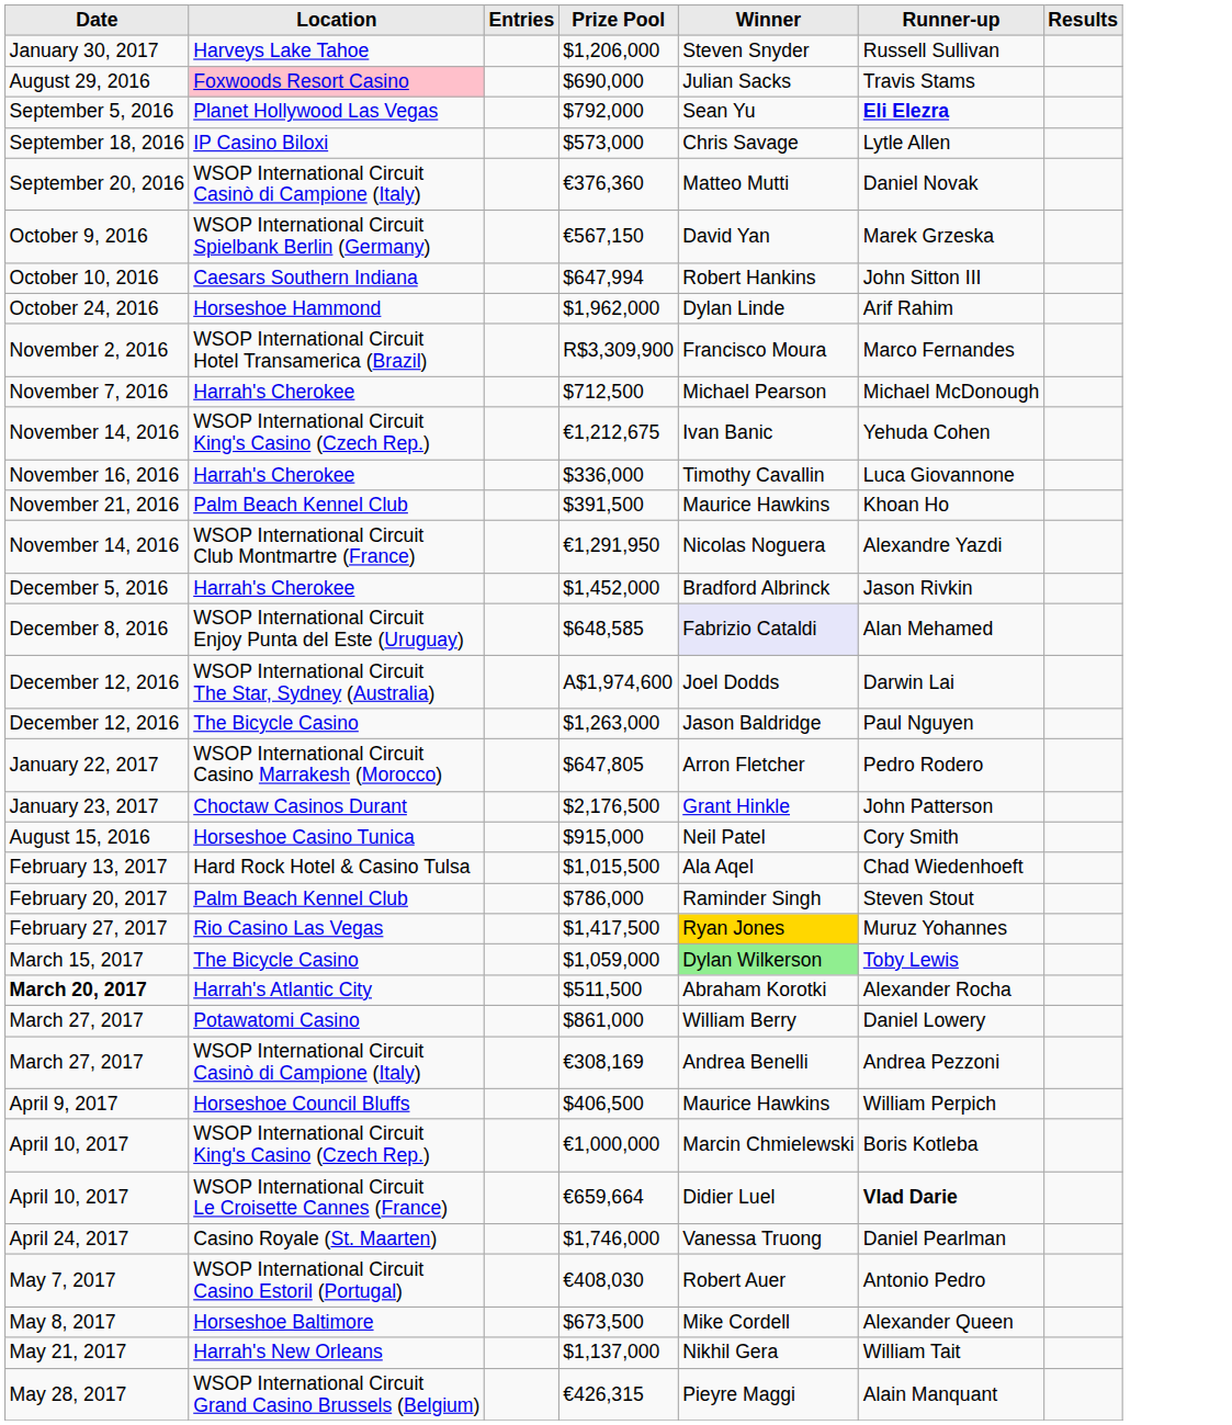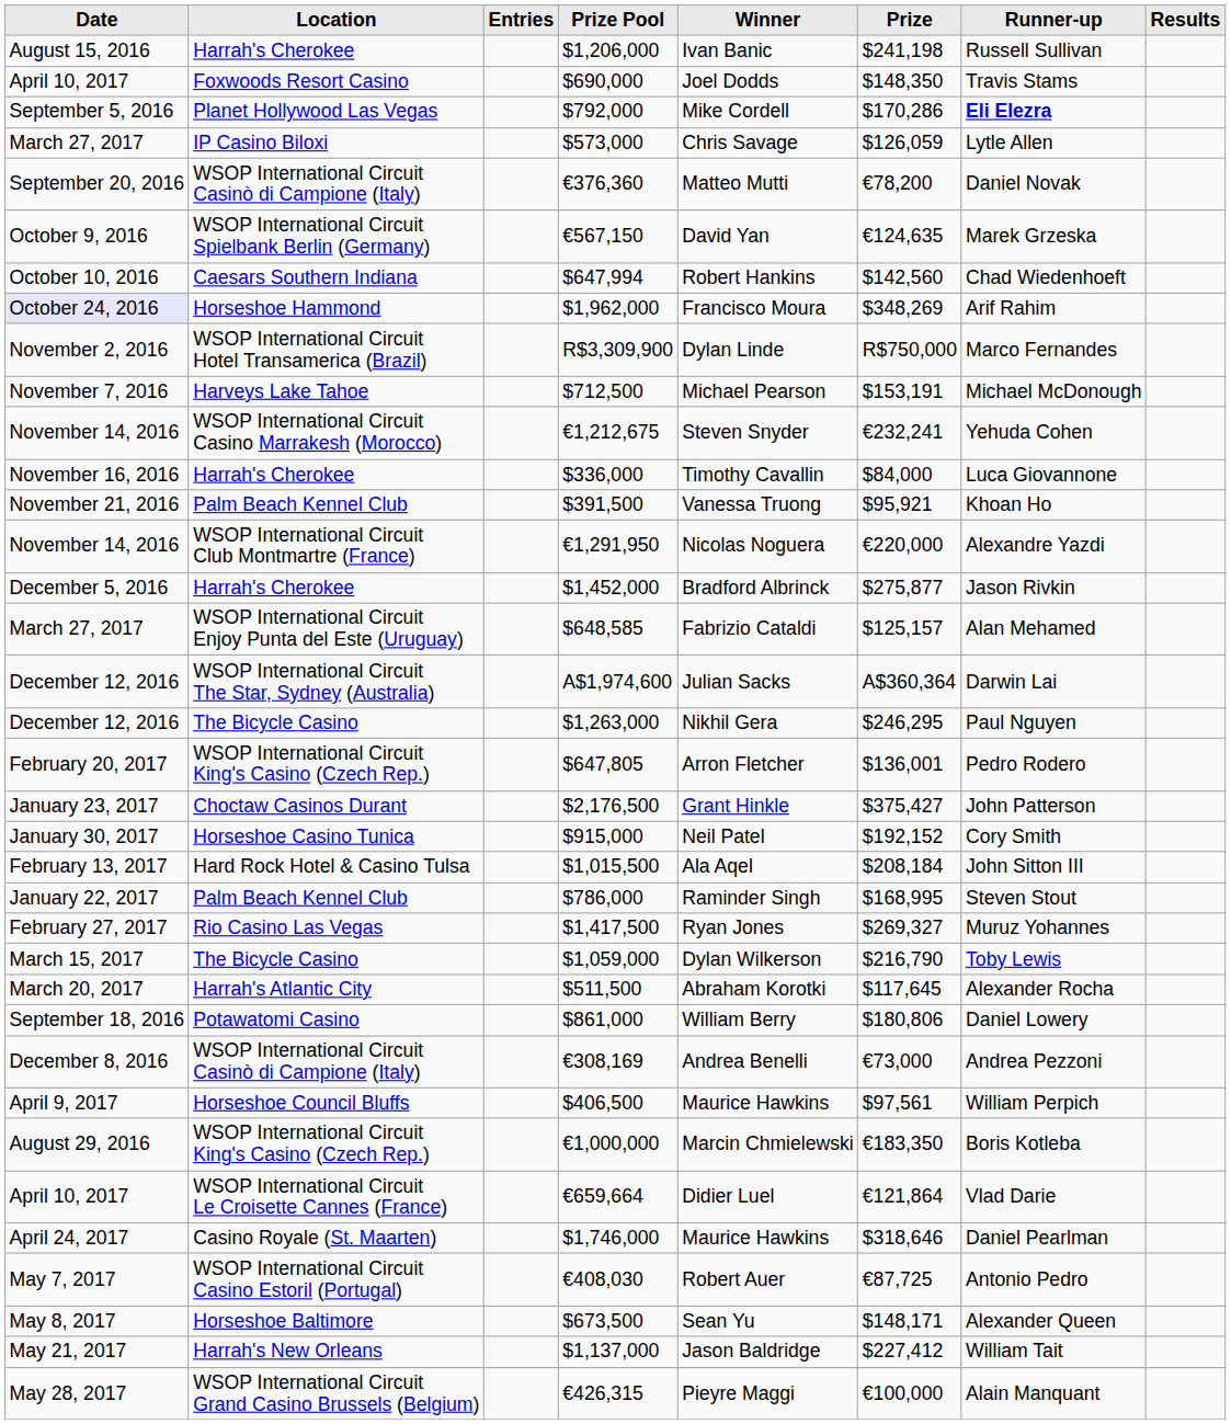+ column: Prize | $241,198 | $148,350 | $170,286 | $126,059 | €78,200 | €124,635 | $142,560 | $348,269 | R$750,000 | $153,191 | €232,241 | $84,000 | $95,921 | €220,000 | $275,877 | $125,157 | A$360,364 | $246,295 | $136,001 | $375,427 | $192,152 | $208,184 | $168,995 | $269,327 | $216,790 | $117,645 | $180,806 | €73,000 | $97,561 | €183,350 | €121,864 | $318,646 | €87,725 | $148,171 | $227,412 | €100,000
$1,206,000 | Date: January 30, 2017 -> August 15, 2016
$1,206,000 | Location: Harveys Lake Tahoe -> Harrah's Cherokee
$1,206,000 | Winner: Steven Snyder -> Ivan Banic
$690,000 | Date: August 29, 2016 -> April 10, 2017
$690,000 | Location: pink background -> no background
$690,000 | Winner: Julian Sacks -> Joel Dodds
$792,000 | Winner: Sean Yu -> Mike Cordell
$573,000 | Date: September 18, 2016 -> March 27, 2017
$647,994 | Runner-up: John Sitton III -> Chad Wiedenhoeft
$1,962,000 | Date: no background -> lavender background
$1,962,000 | Winner: Dylan Linde -> Francisco Moura
R$3,309,900 | Winner: Francisco Moura -> Dylan Linde
$712,500 | Location: Harrah's Cherokee -> Harveys Lake Tahoe
€1,212,675 | Location: WSOP International Circuit King's Casino (Czech Rep.) -> WSOP International Circuit Casino Marrakesh (Morocco)
€1,212,675 | Winner: Ivan Banic -> Steven Snyder
$391,500 | Winner: Maurice Hawkins -> Vanessa Truong
$648,585 | Date: December 8, 2016 -> March 27, 2017
$648,585 | Winner: lavender background -> no background
A$1,974,600 | Winner: Joel Dodds -> Julian Sacks
$1,263,000 | Winner: Jason Baldridge -> Nikhil Gera
$647,805 | Date: January 22, 2017 -> February 20, 2017
$647,805 | Location: WSOP International Circuit Casino Marrakesh (Morocco) -> WSOP International Circuit King's Casino (Czech Rep.)
$915,000 | Date: August 15, 2016 -> January 30, 2017
$1,015,500 | Runner-up: Chad Wiedenhoeft -> John Sitton III
$786,000 | Date: February 20, 2017 -> January 22, 2017
$1,417,500 | Winner: gold background -> no background
$1,059,000 | Winner: lightgreen background -> no background
$511,500 | Date: bold -> normal
$861,000 | Date: March 27, 2017 -> September 18, 2016
€308,169 | Date: March 27, 2017 -> December 8, 2016
€1,000,000 | Date: April 10, 2017 -> August 29, 2016
€659,664 | Runner-up: bold -> normal
$1,746,000 | Winner: Vanessa Truong -> Maurice Hawkins
$673,500 | Winner: Mike Cordell -> Sean Yu
$1,137,000 | Winner: Nikhil Gera -> Jason Baldridge
